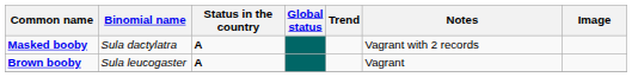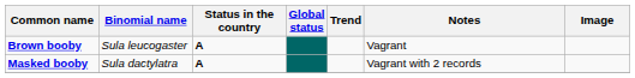rows swapped: Masked booby <-> Brown booby
